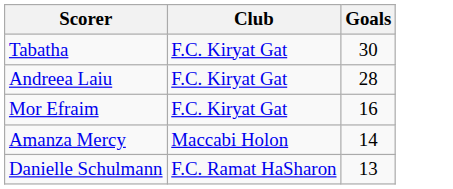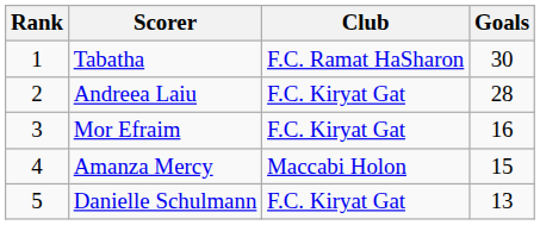+ column: Rank | 1 | 2 | 3 | 4 | 5
Tabatha | Club: F.C. Kiryat Gat -> F.C. Ramat HaSharon
Amanza Mercy | Goals: 14 -> 15
Danielle Schulmann | Club: F.C. Ramat HaSharon -> F.C. Kiryat Gat
